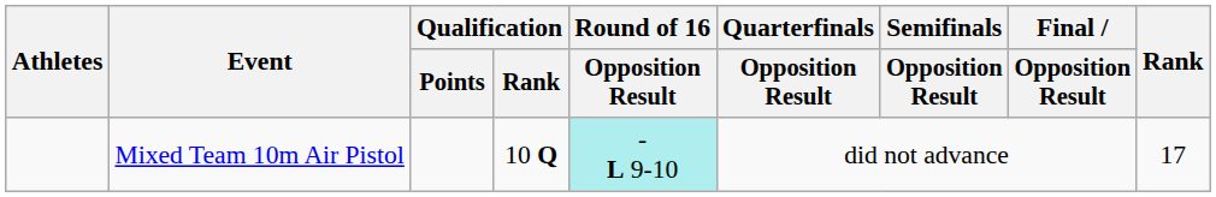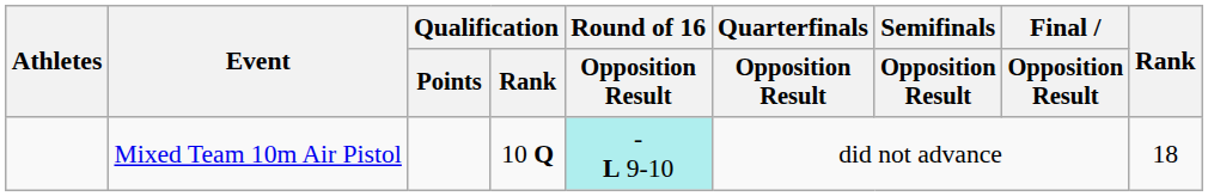Mixed Team 10m Air Pistol | Rank: 17 -> 18
